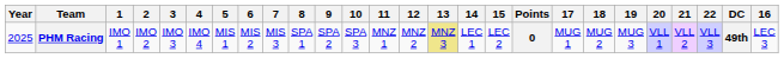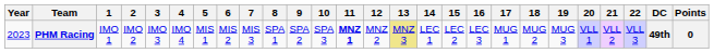columns swapped: 16 <-> Points
PHM Racing | Year: 2025 -> 2023
PHM Racing | 11: normal -> bold
